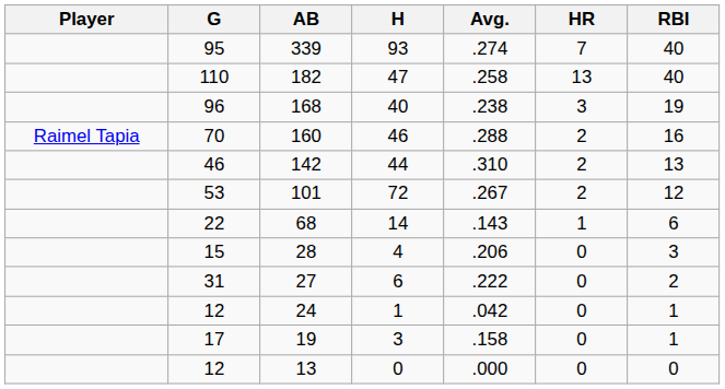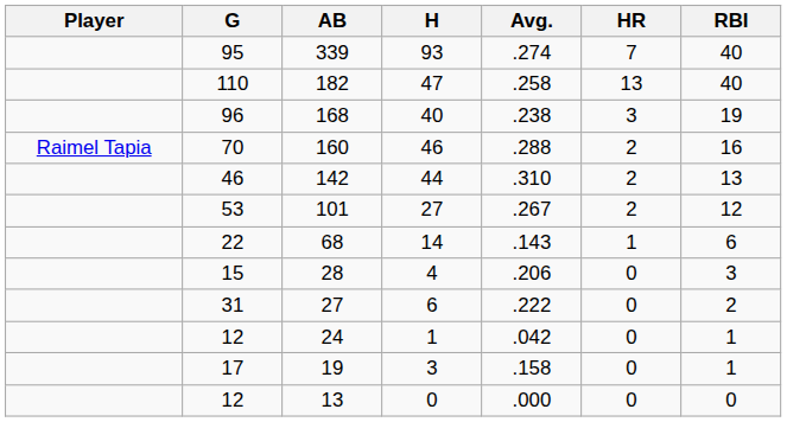101 | H: 72 -> 27
